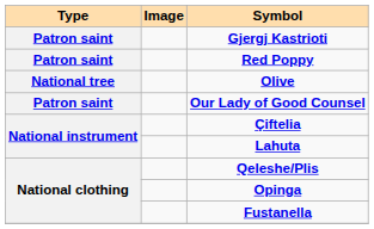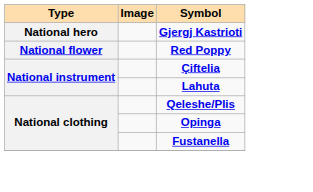Gjergj Kastrioti | Type: Patron saint -> National hero
Red Poppy | Type: Patron saint -> National flower
- row: National tree | Olive
- row: Patron saint | Our Lady of Good Counsel
